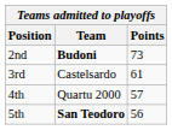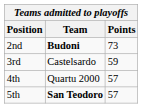3rd | Points: 61 -> 59
5th | Points: 56 -> 57
